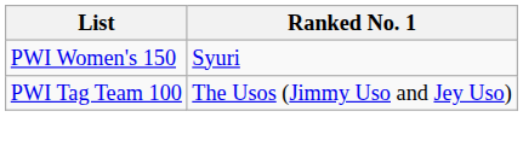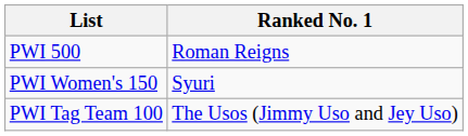+ row: PWI 500 | Roman Reigns
